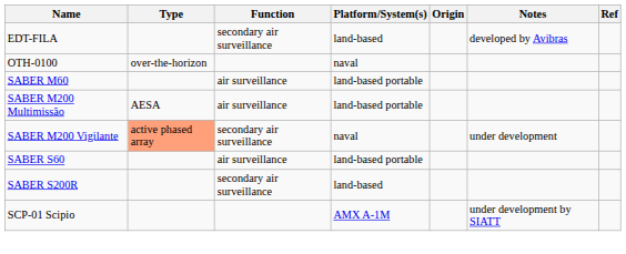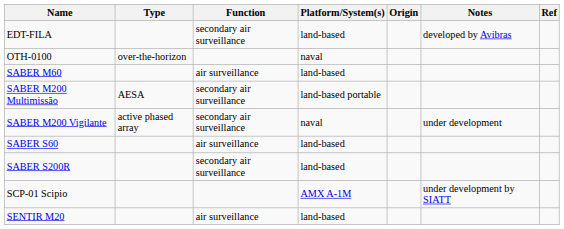SABER M60 | Platform/System(s): land-based portable -> land-based
SABER M200 Multimissão | Function: air surveillance -> secondary air surveillance
SABER M200 Vigilante | Type: lightsalmon background -> no background
SABER S60 | Platform/System(s): land-based portable -> land-based
+ row: SENTIR M20 | air surveillance | land-based
